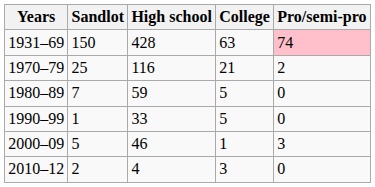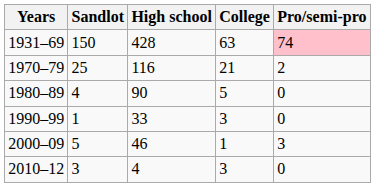1980–89 | Sandlot: 7 -> 4
1980–89 | High school: 59 -> 90
1990–99 | College: 5 -> 3
2010–12 | Sandlot: 2 -> 3
